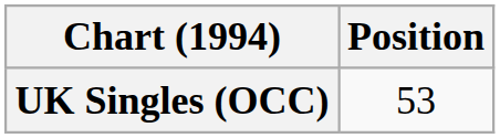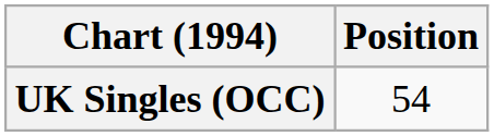UK Singles (OCC) | Position: 53 -> 54
